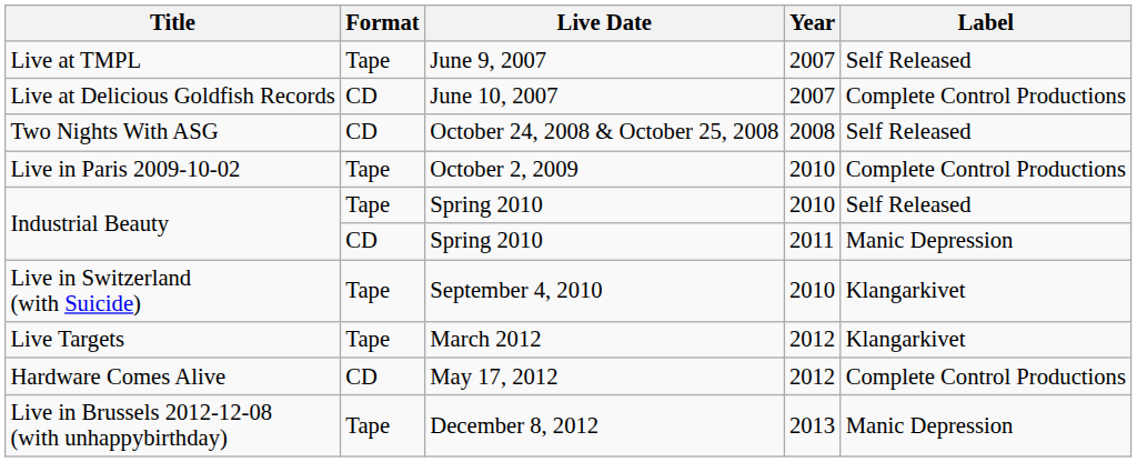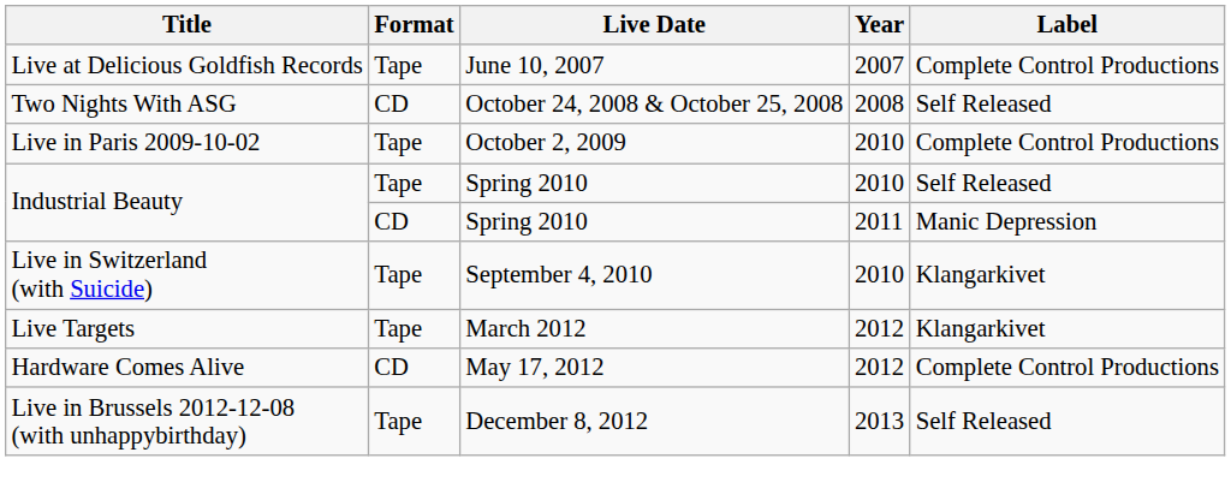- row: Live at TMPL | Tape | June 9, 2007 | 2007 | Self Released
Live at Delicious Goldfish Records | Format: CD -> Tape
Live in Brussels 2012-12-08 (with unhappybirthday) | Label: Manic Depression -> Self Released
